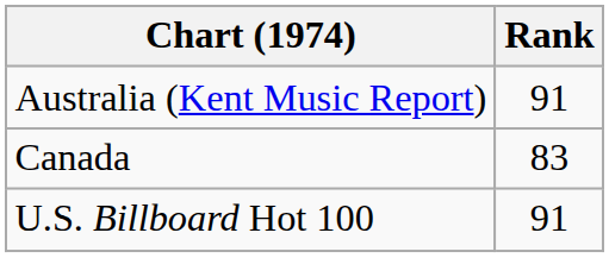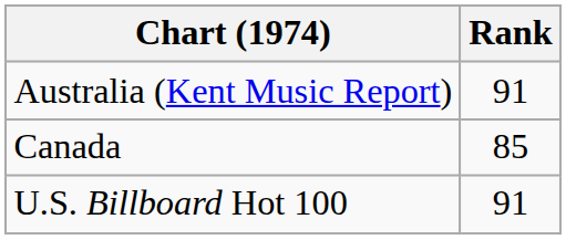Canada | Rank: 83 -> 85
